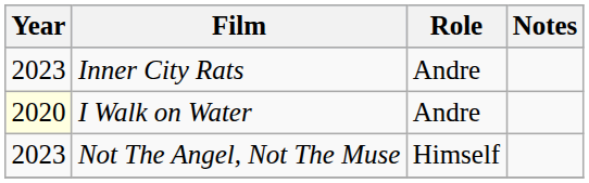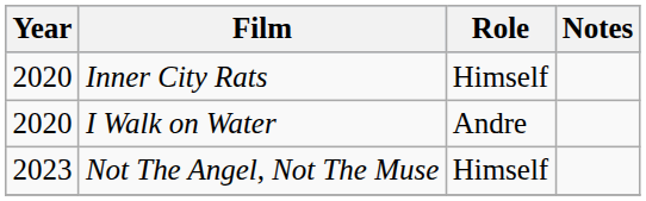Inner City Rats | Year: 2023 -> 2020
Inner City Rats | Role: Andre -> Himself
I Walk on Water | Year: lightyellow background -> no background
